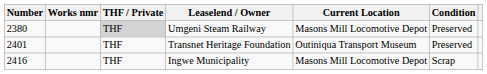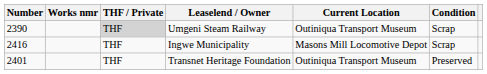Umgeni Steam Railway | Number: 2380 -> 2390
Umgeni Steam Railway | Current Location: Masons Mill Locomotive Depot -> Outiniqua Transport Museum
Umgeni Steam Railway | Condition: Preserved -> Scrap
rows swapped: Transnet Heritage Foundation <-> Ingwe Municipality
